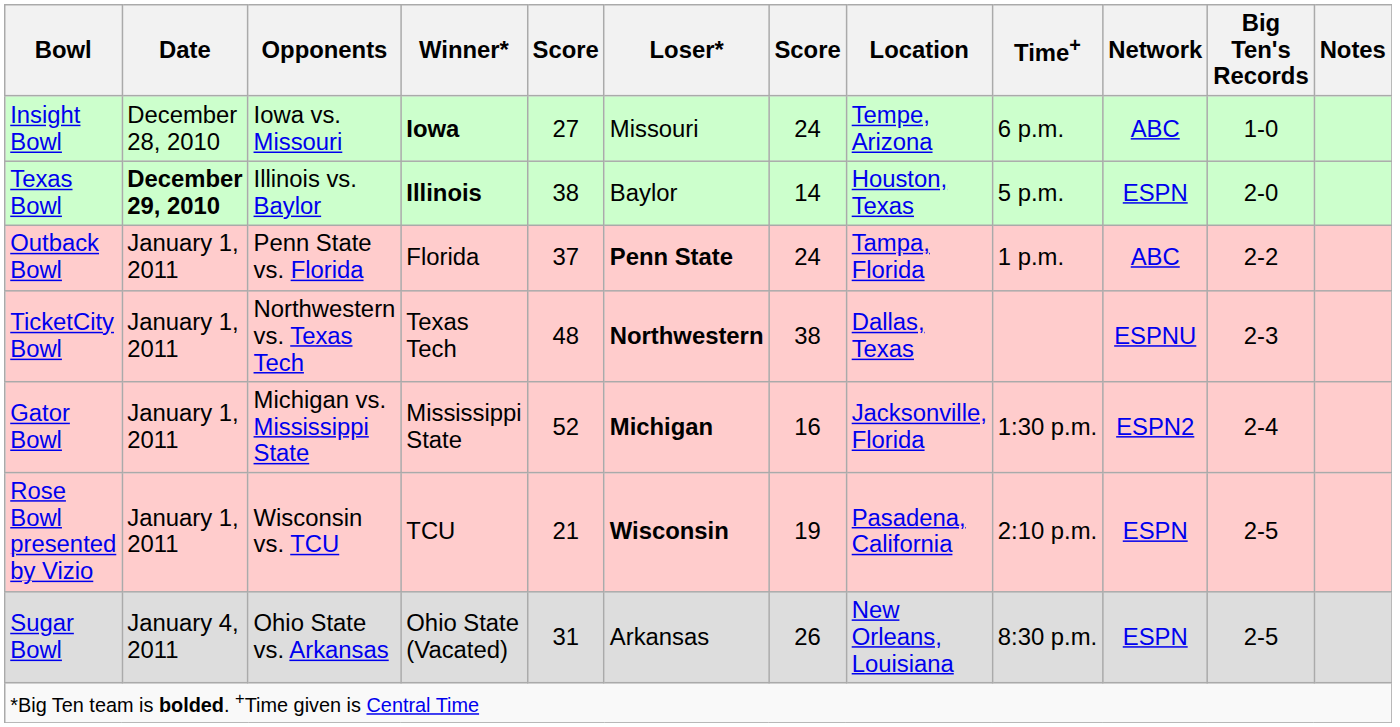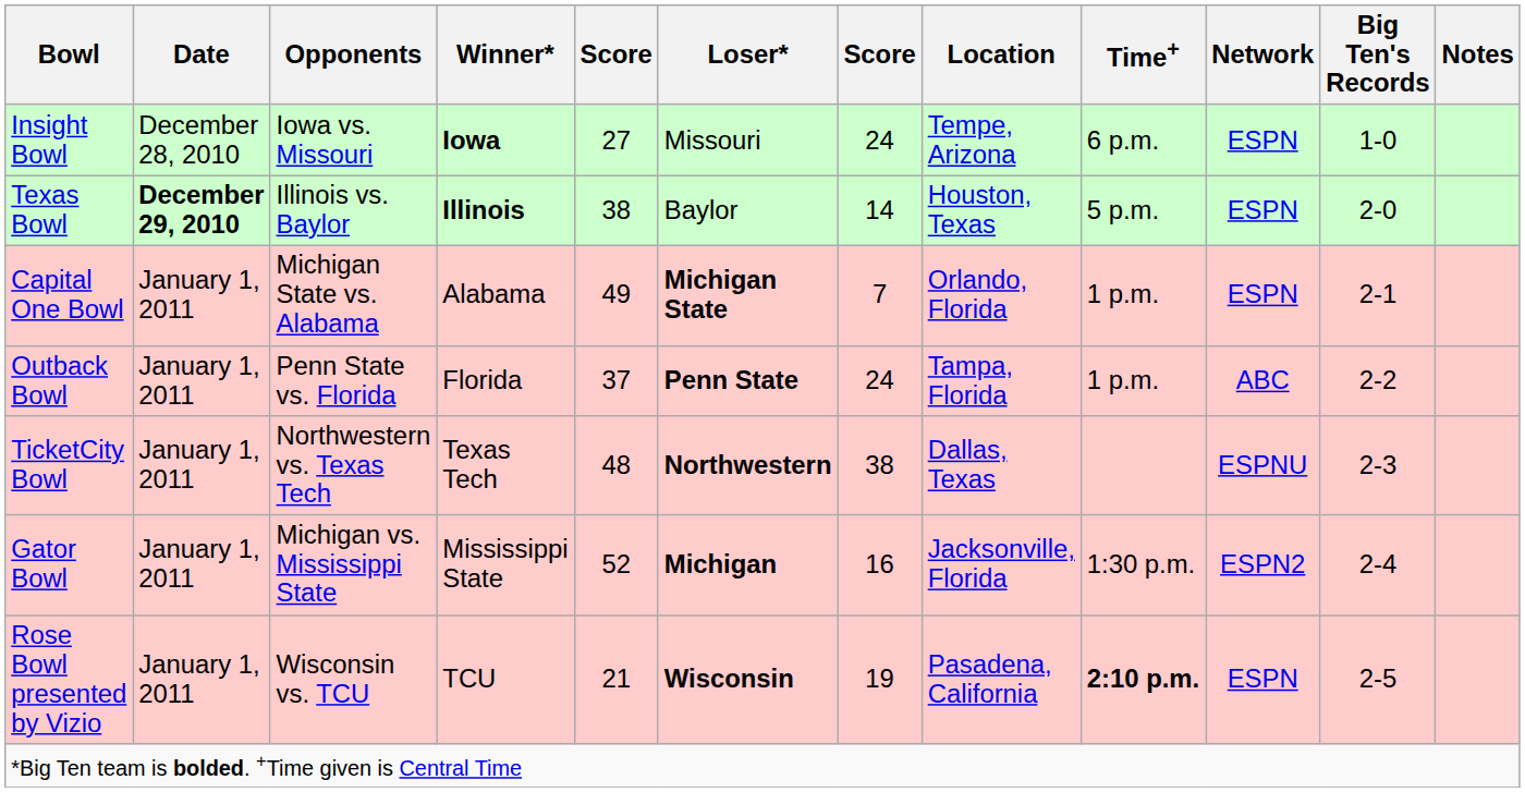Insight Bowl | Network: ABC -> ESPN
+ row: Capital One Bowl | January 1, 2011 | Michigan State vs. Alabama | Alabama | 49 | Michigan State | 7 | Orlando, Florida | 1 p.m. | ESPN | 2-1
Rose Bowl presented by Vizio | Time+: normal -> bold
- row: Sugar Bowl | January 4, 2011 | Ohio State vs. Arkansas | Ohio State (Vacated) | 31 | Arkansas | 26 | New Orleans, Louisiana | 8:30 p.m. | ESPN | 2-5
